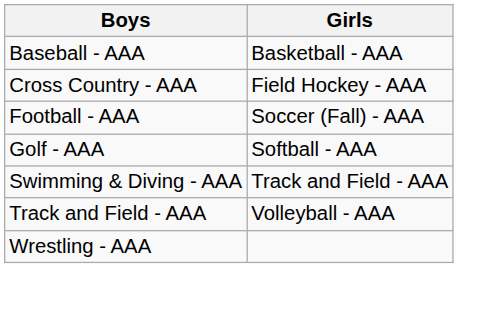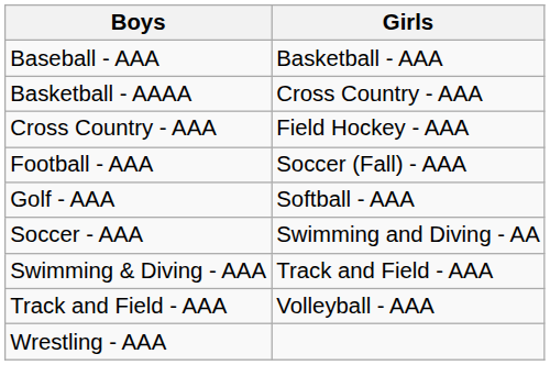+ row: Basketball - AAAA | Cross Country - AAA
+ row: Soccer - AAA | Swimming and Diving - AA
